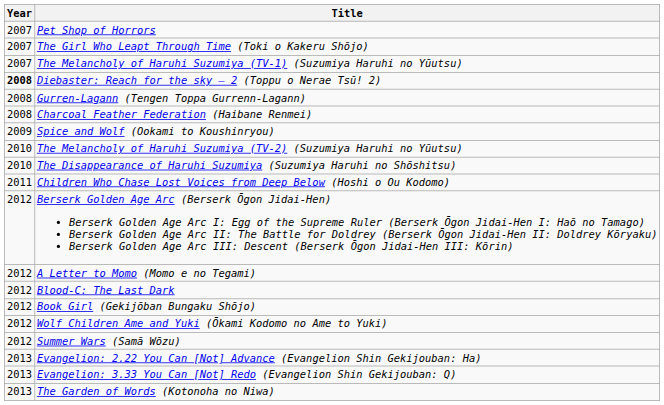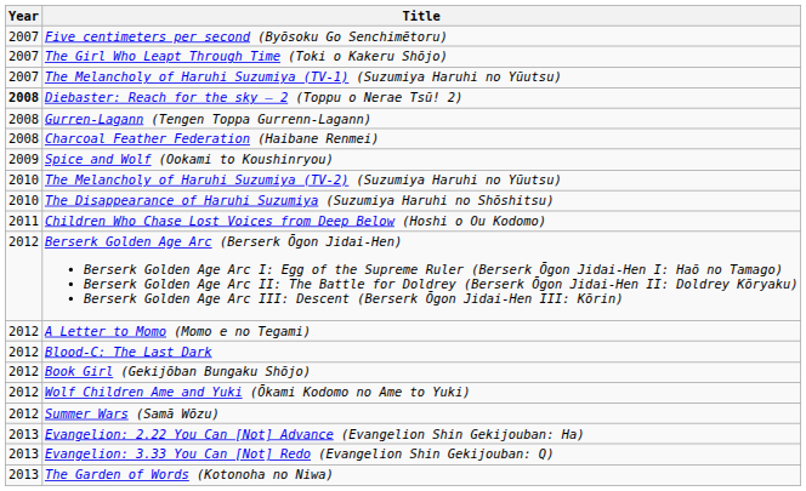- row: 2007 | Pet Shop of Horrors
+ row: 2007 | Five centimeters per second (Byōsoku Go Senchimētoru)
